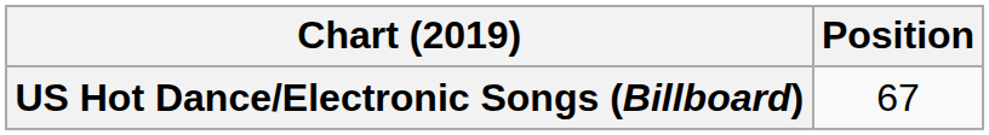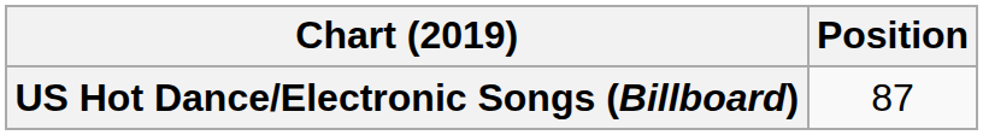US Hot Dance/Electronic Songs (Billboard) | Position: 67 -> 87
